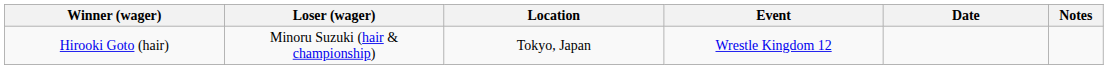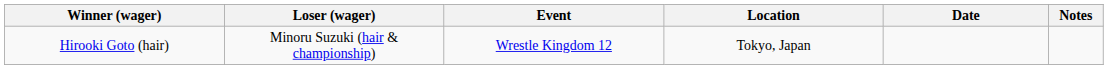columns swapped: Location <-> Event
